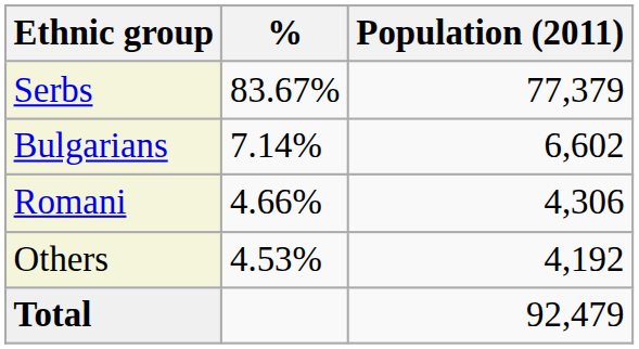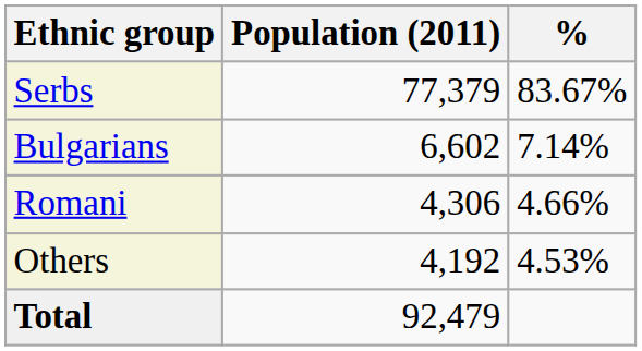columns swapped: Population (2011) <-> %
